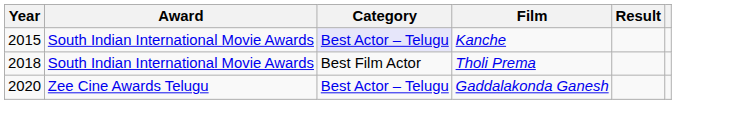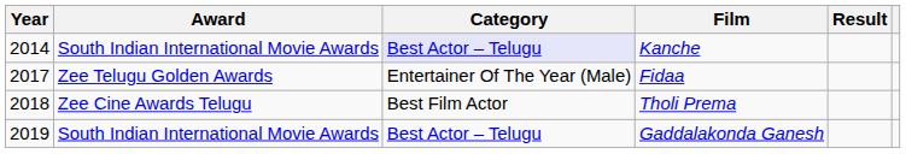Kanche | Year: 2015 -> 2014
+ row: 2017 | Zee Telugu Golden Awards | Entertainer Of The Year (Male) | Fidaa
Tholi Prema | Award: South Indian International Movie Awards -> Zee Cine Awards Telugu
Gaddalakonda Ganesh | Year: 2020 -> 2019
Gaddalakonda Ganesh | Award: Zee Cine Awards Telugu -> South Indian International Movie Awards
